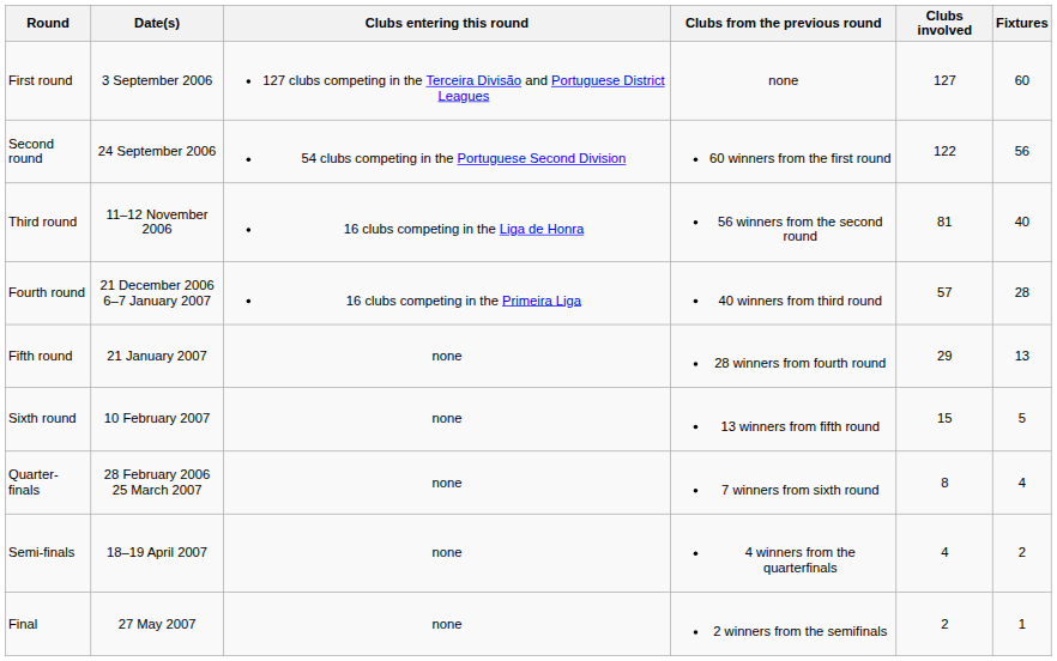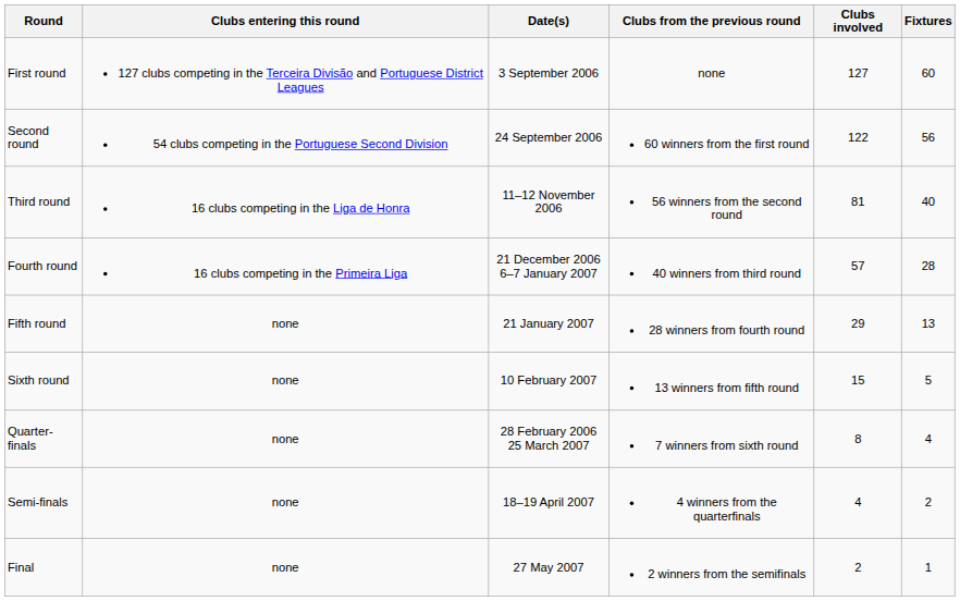columns swapped: Date(s) <-> Clubs entering this round
